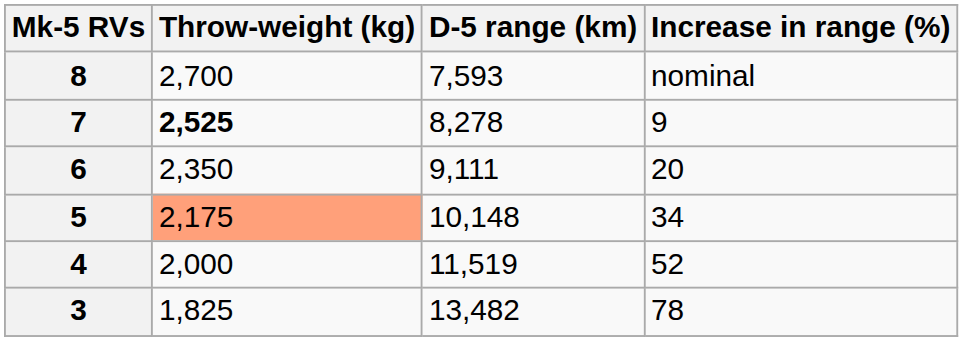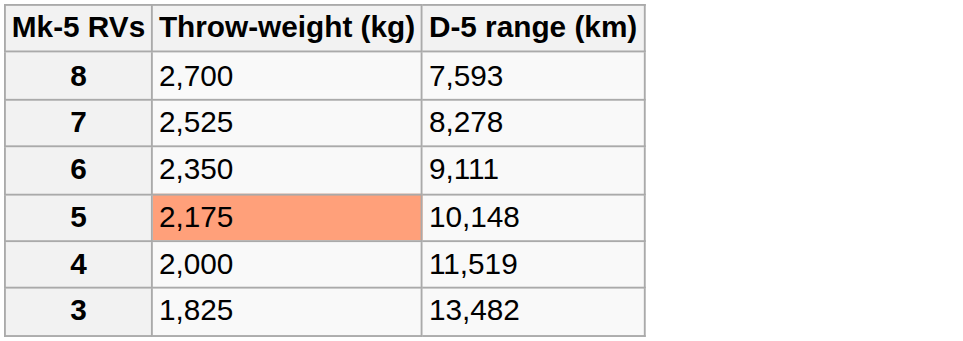- column: Increase in range (%) | nominal | 9 | 20 | 34 | 52 | 78
7 | Throw-weight (kg): bold -> normal
